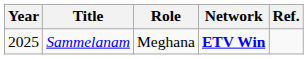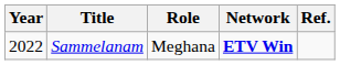Sammelanam | Year: 2025 -> 2022
